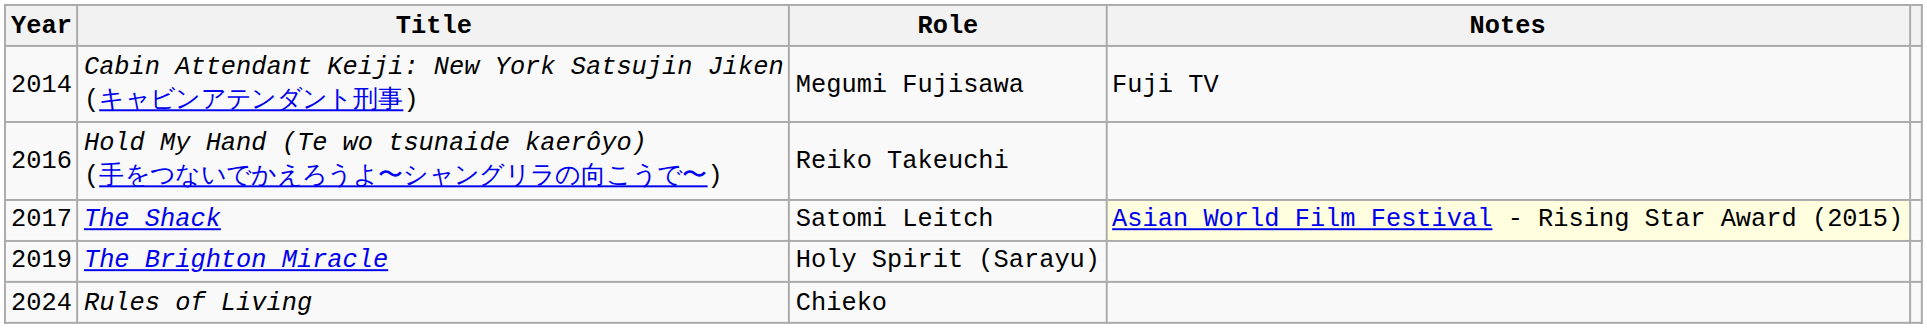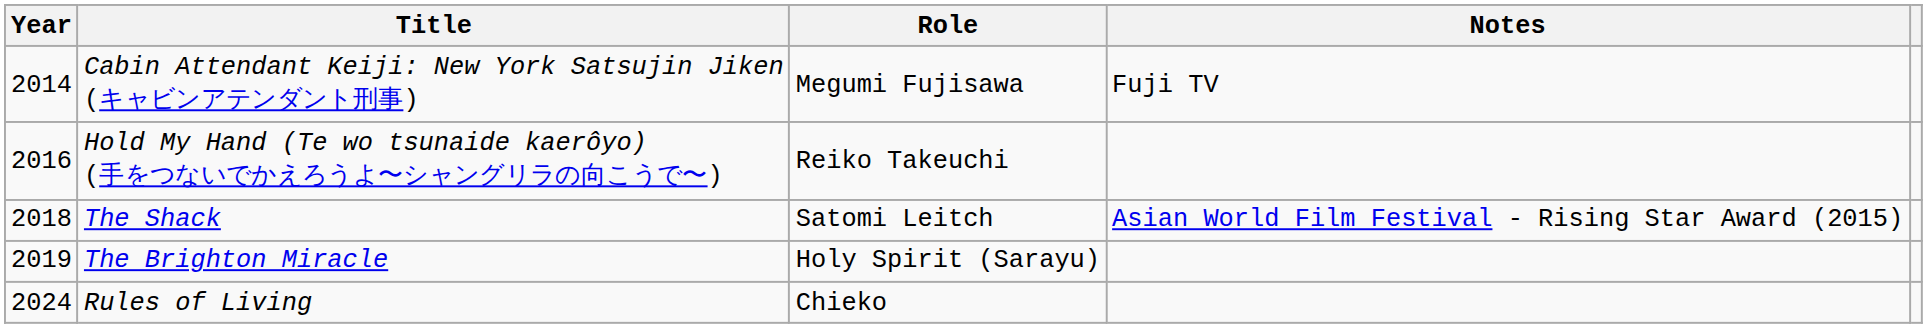The Shack | Year: 2017 -> 2018
The Shack | Notes: lightyellow background -> no background
